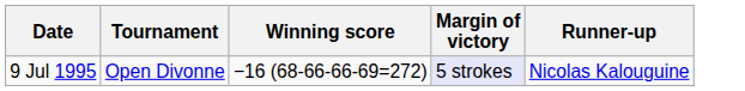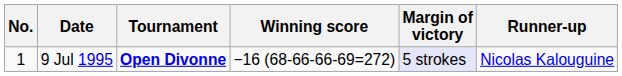+ column: No. | 1
9 Jul 1995 | Tournament: normal -> bold
